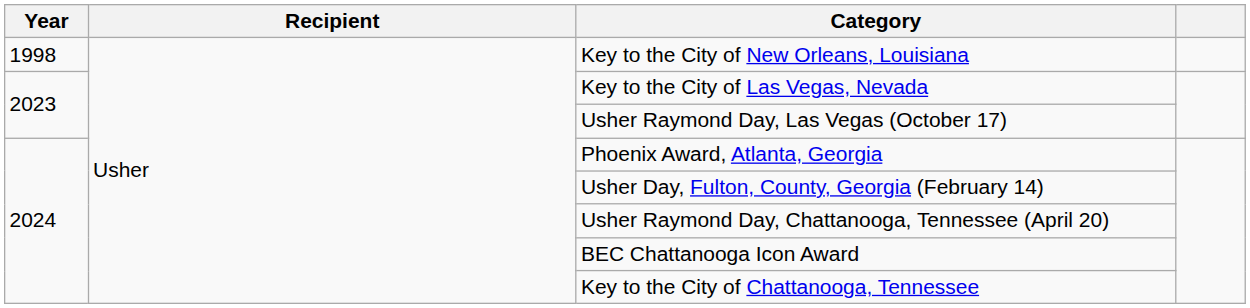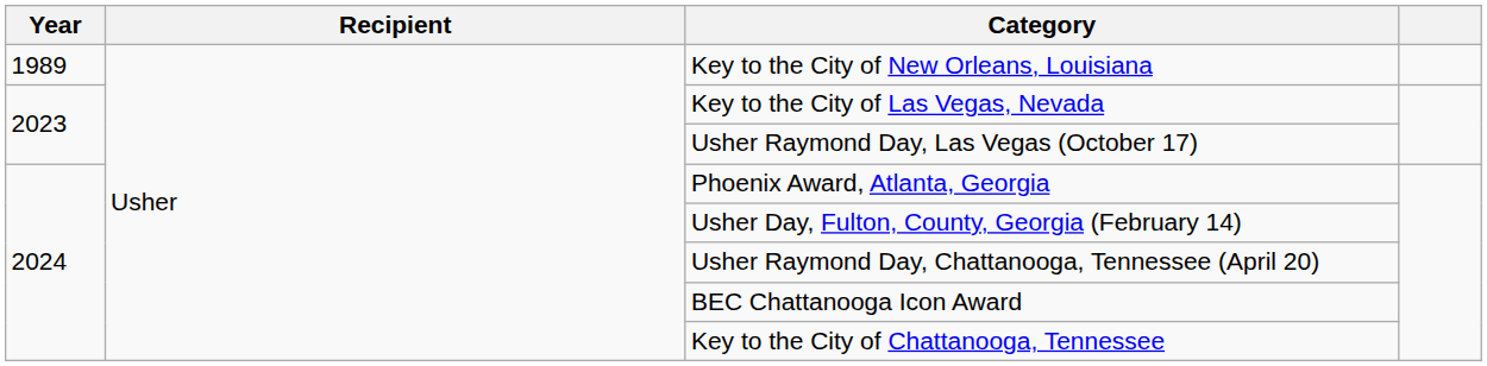Key to the City of New Orleans, Louisiana | Year: 1998 -> 1989
